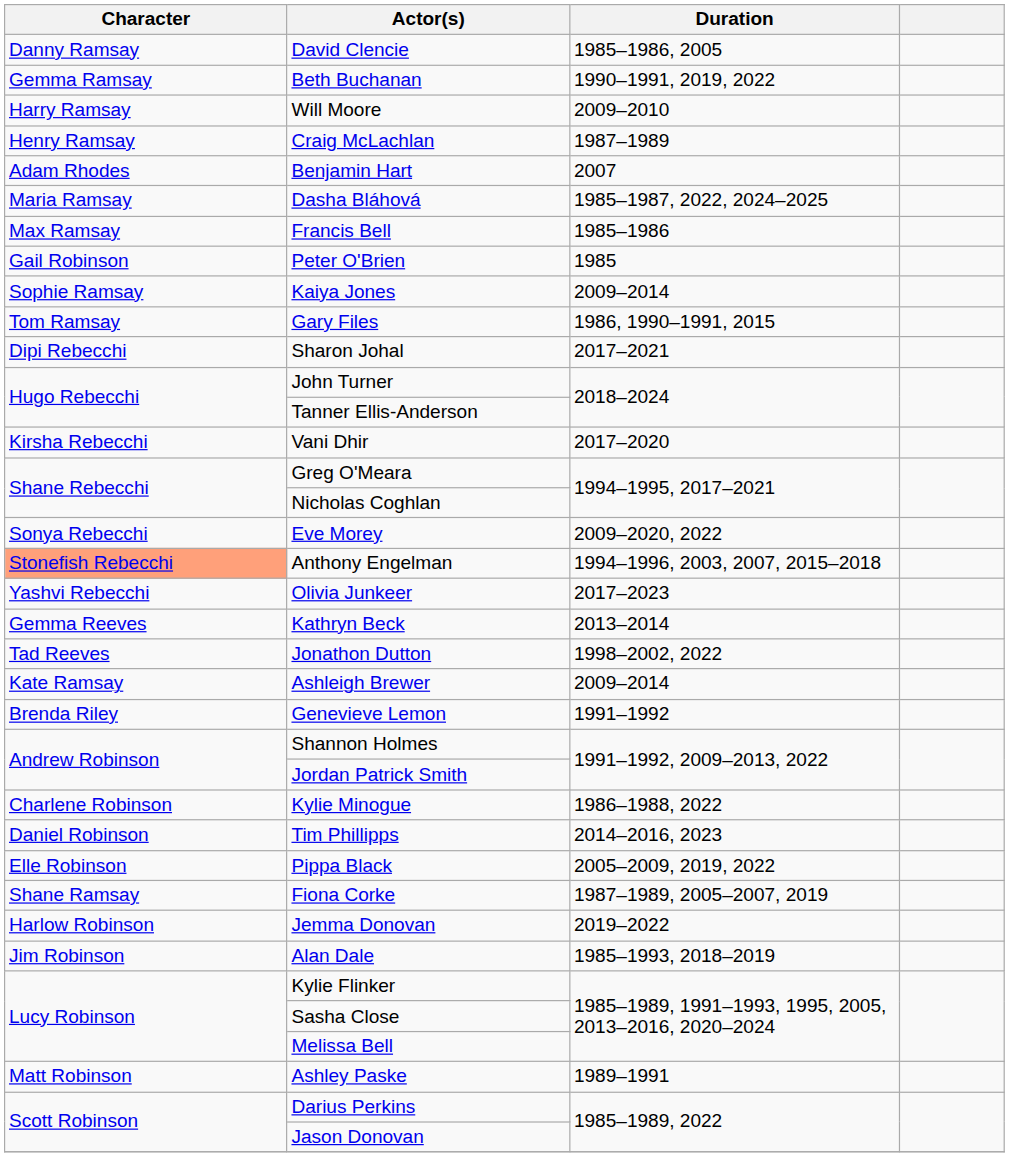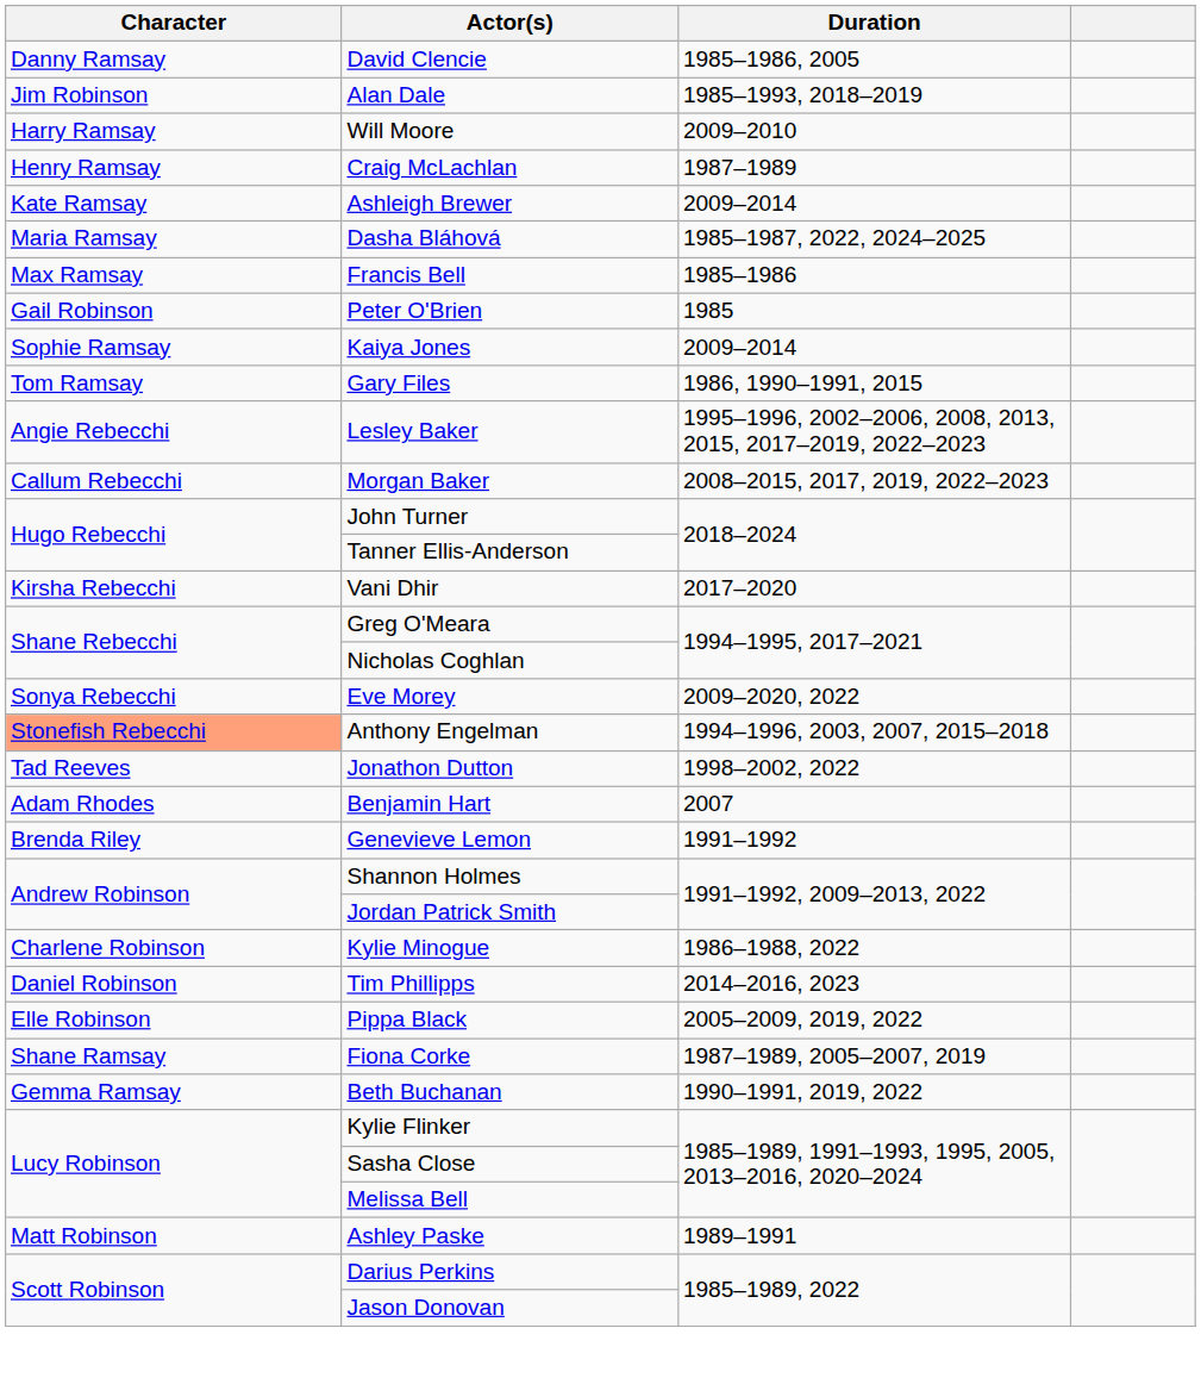rows swapped: Beth Buchanan <-> Alan Dale
rows swapped: Ashleigh Brewer <-> Benjamin Hart
+ row: Angie Rebecchi | Lesley Baker | 1995–1996, 2002–2006, 2008, 2013, 2015, 2017–2019, 2022–2023
+ row: Callum Rebecchi | Morgan Baker | 2008–2015, 2017, 2019, 2022–2023
- row: Dipi Rebecchi | Sharon Johal | 2017–2021
- row: Yashvi Rebecchi | Olivia Junkeer | 2017–2023
- row: Gemma Reeves | Kathryn Beck | 2013–2014
- row: Harlow Robinson | Jemma Donovan | 2019–2022
